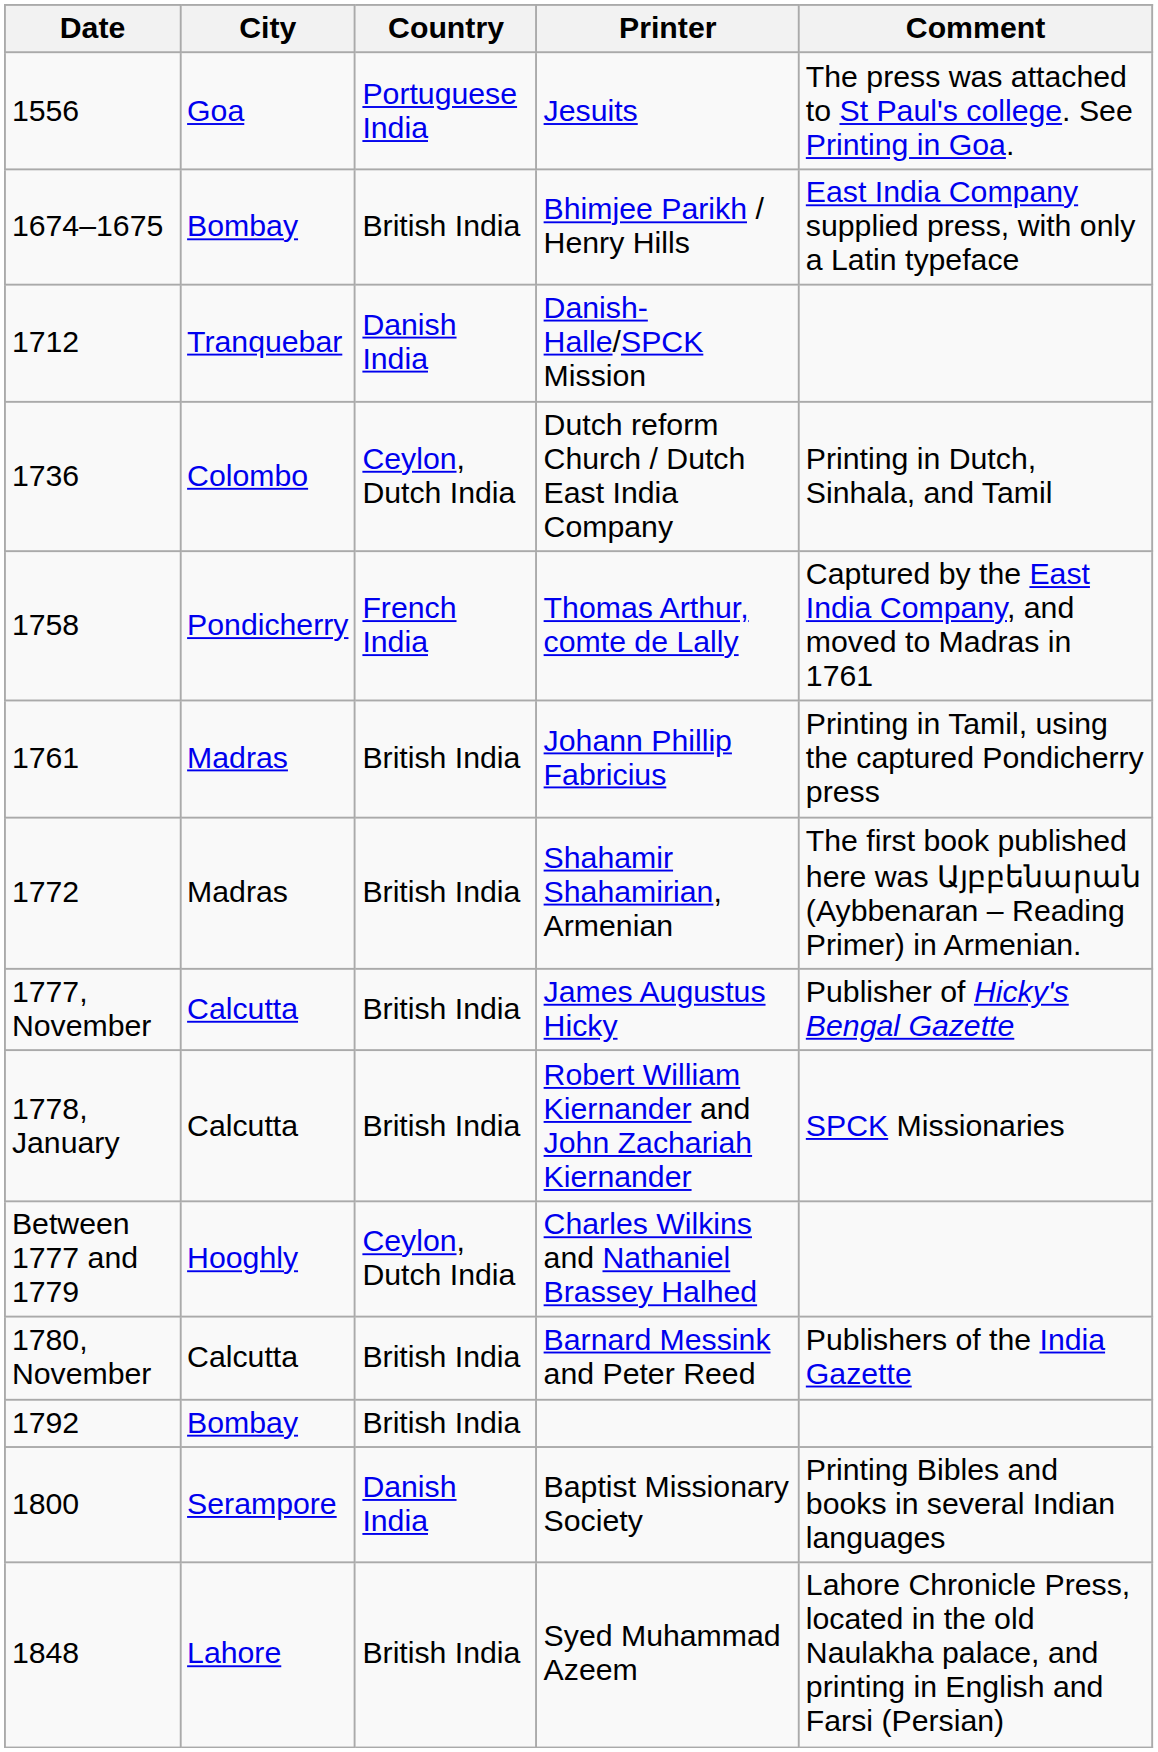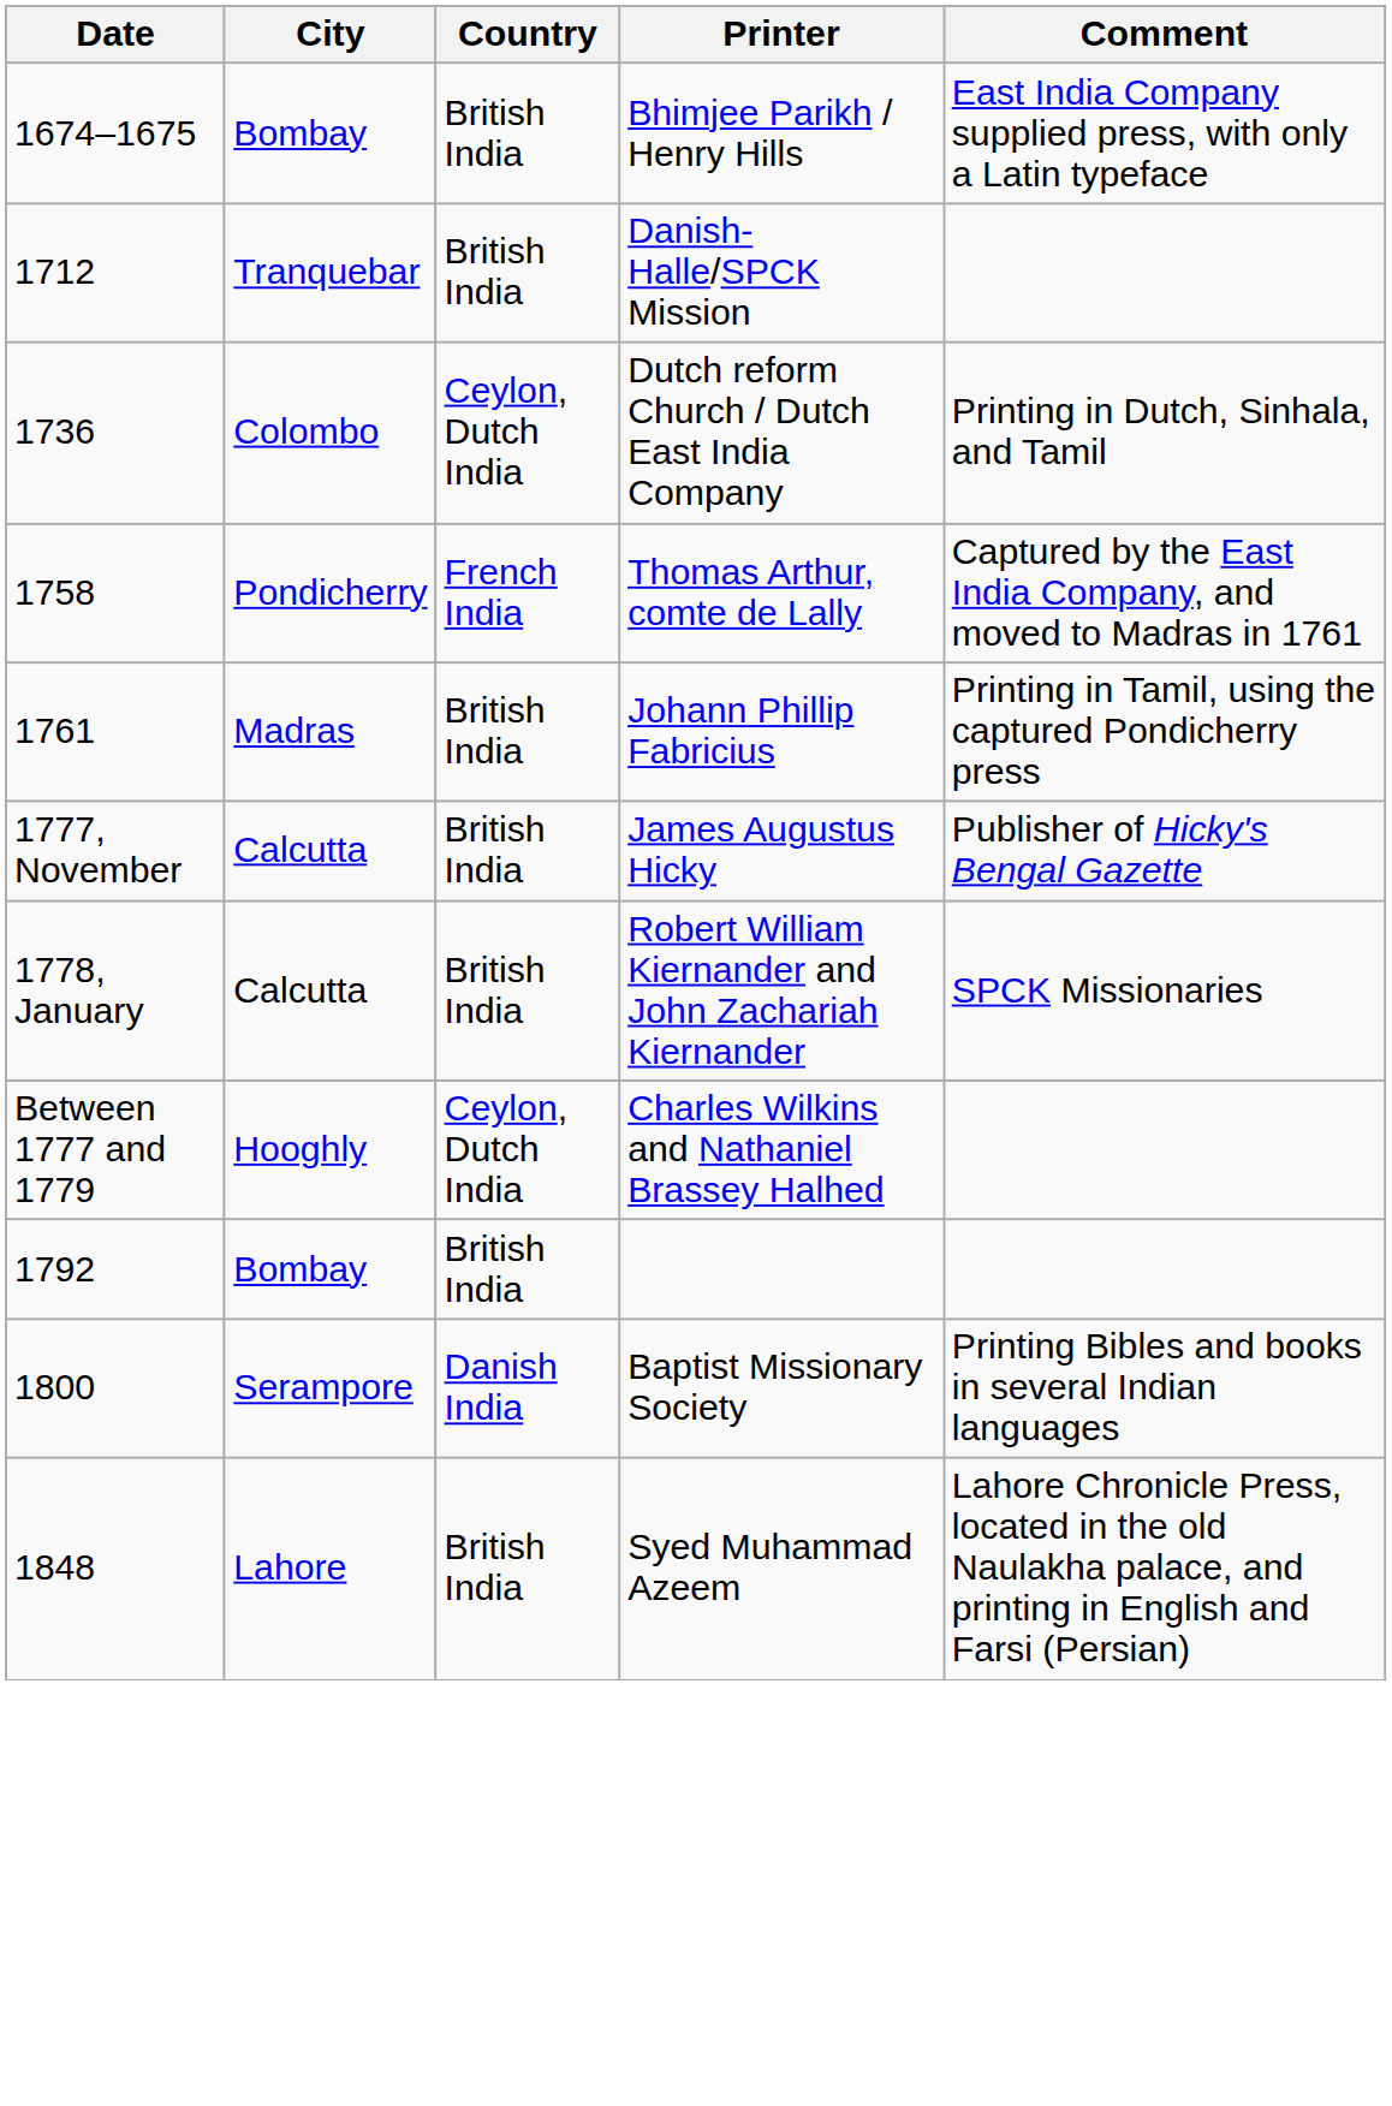- row: 1556 | Goa | Portuguese India | Jesuits | The press was attached to St Paul's college. See Printing in Goa.
Danish-Halle/SPCK Mission | Country: Danish India -> British India
- row: 1772 | Madras | British India | Shahamir Shahamirian, Armenian | The first book published here was Այբբենարան (Aybbenaran – Reading Primer) in Armenian.
- row: 1780, November | Calcutta | British India | Barnard Messink and Peter Reed | Publishers of the India Gazette
